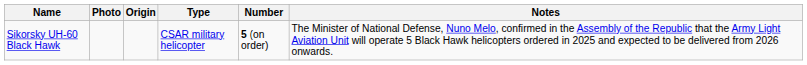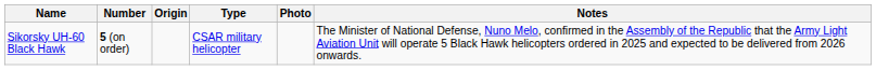columns swapped: Photo <-> Number
